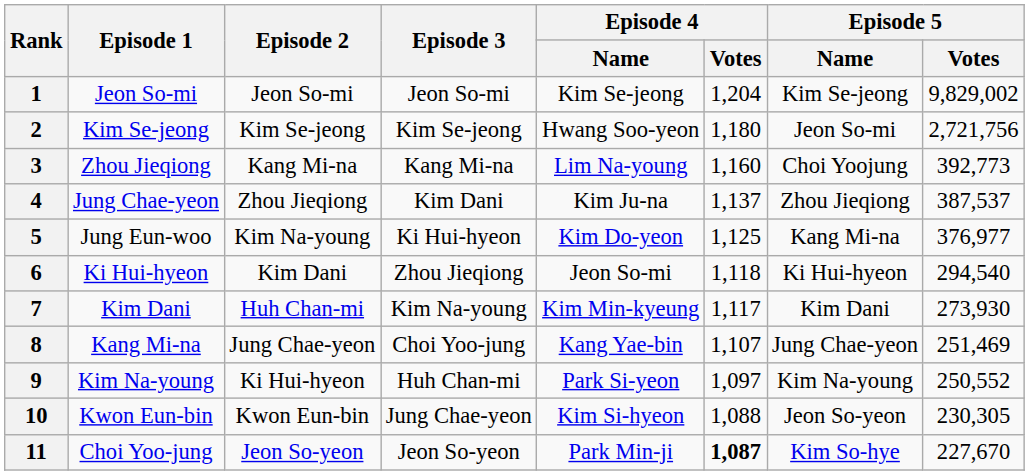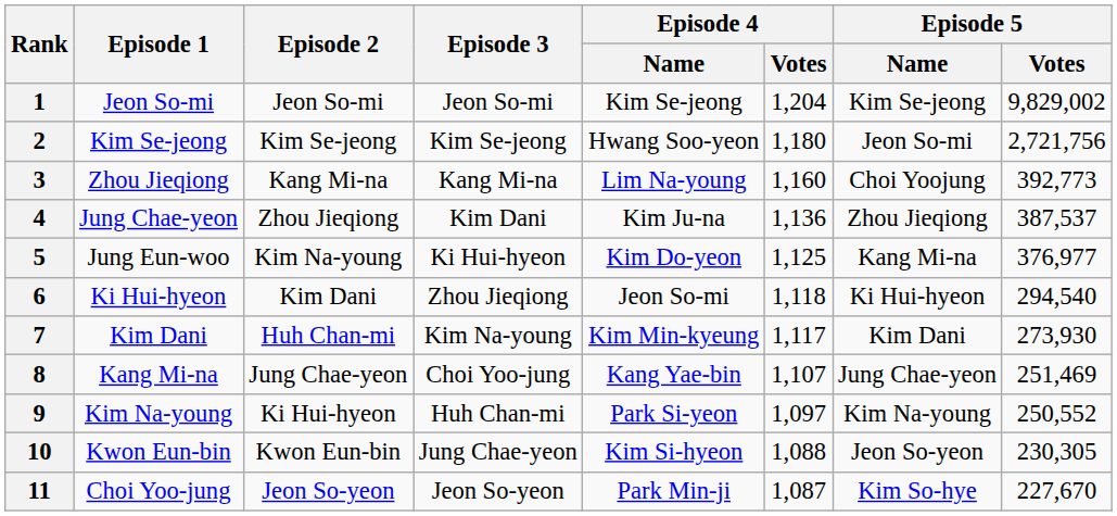4 | Episode 4 / Votes: 1,137 -> 1,136
11 | Episode 4 / Votes: bold -> normal
